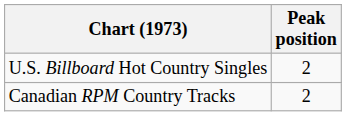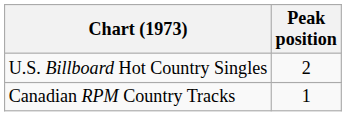Canadian RPM Country Tracks | Peak position: 2 -> 1
